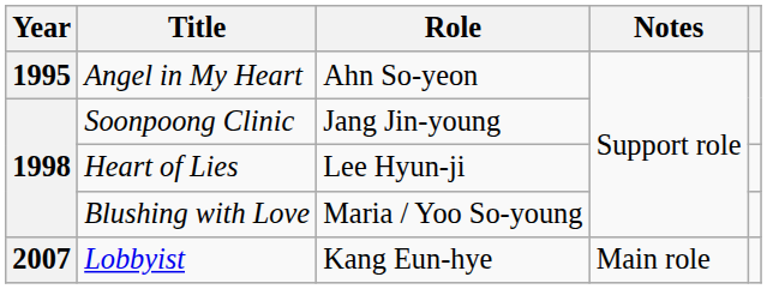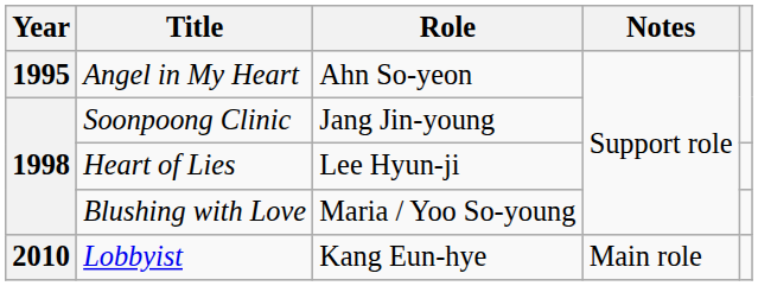Lobbyist | Year: 2007 -> 2010
